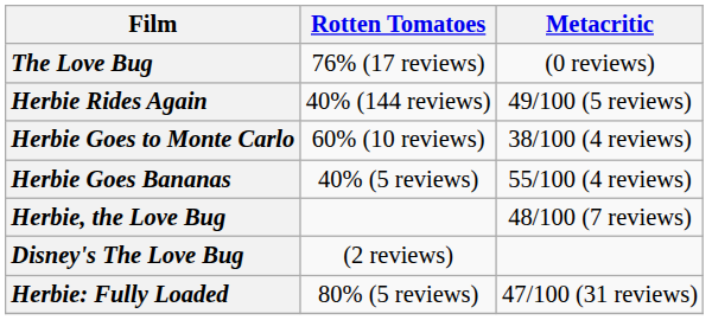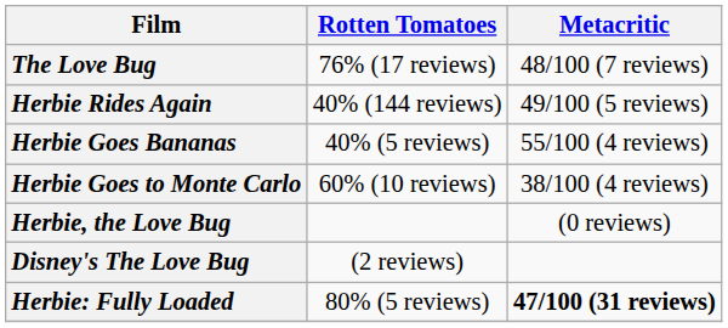The Love Bug | Metacritic: (0 reviews) -> 48/100 (7 reviews)
rows swapped: Herbie Goes to Monte Carlo <-> Herbie Goes Bananas
Herbie, the Love Bug | Metacritic: 48/100 (7 reviews) -> (0 reviews)
Herbie: Fully Loaded | Metacritic: normal -> bold
